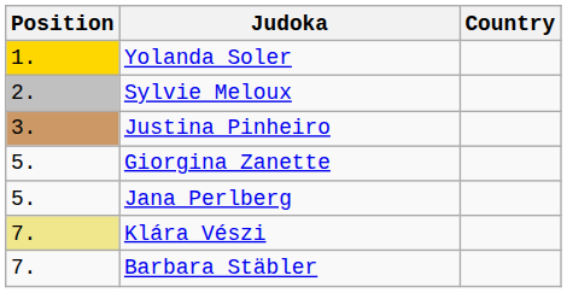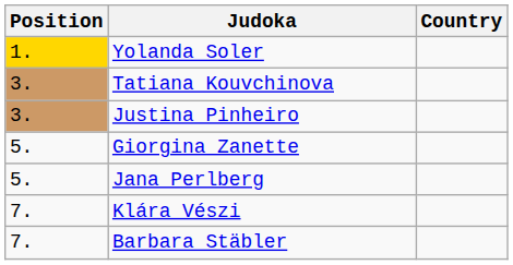- row: 2. | Sylvie Meloux
+ row: 3. | Tatiana Kouvchinova
Klára Vészi | Position: khaki background -> no background
